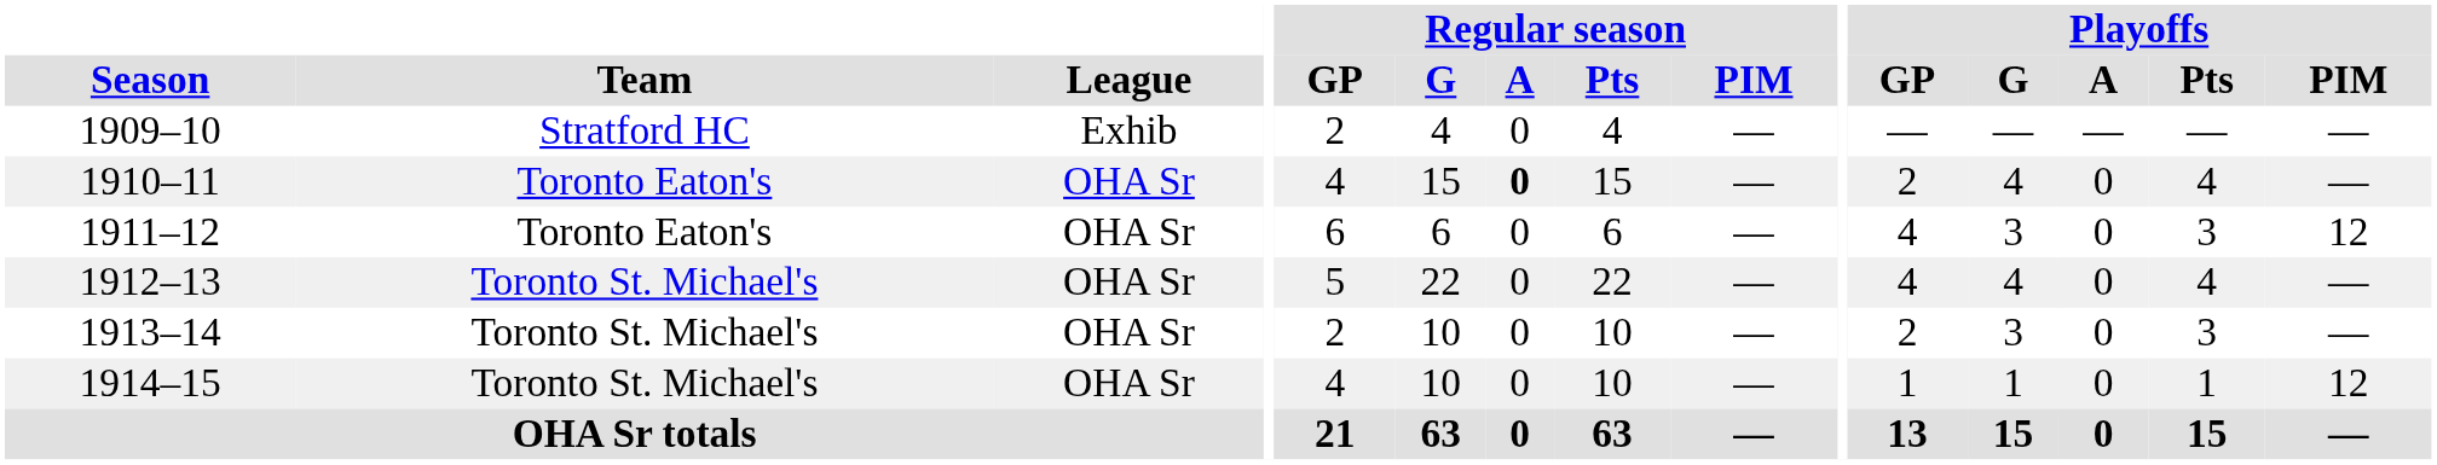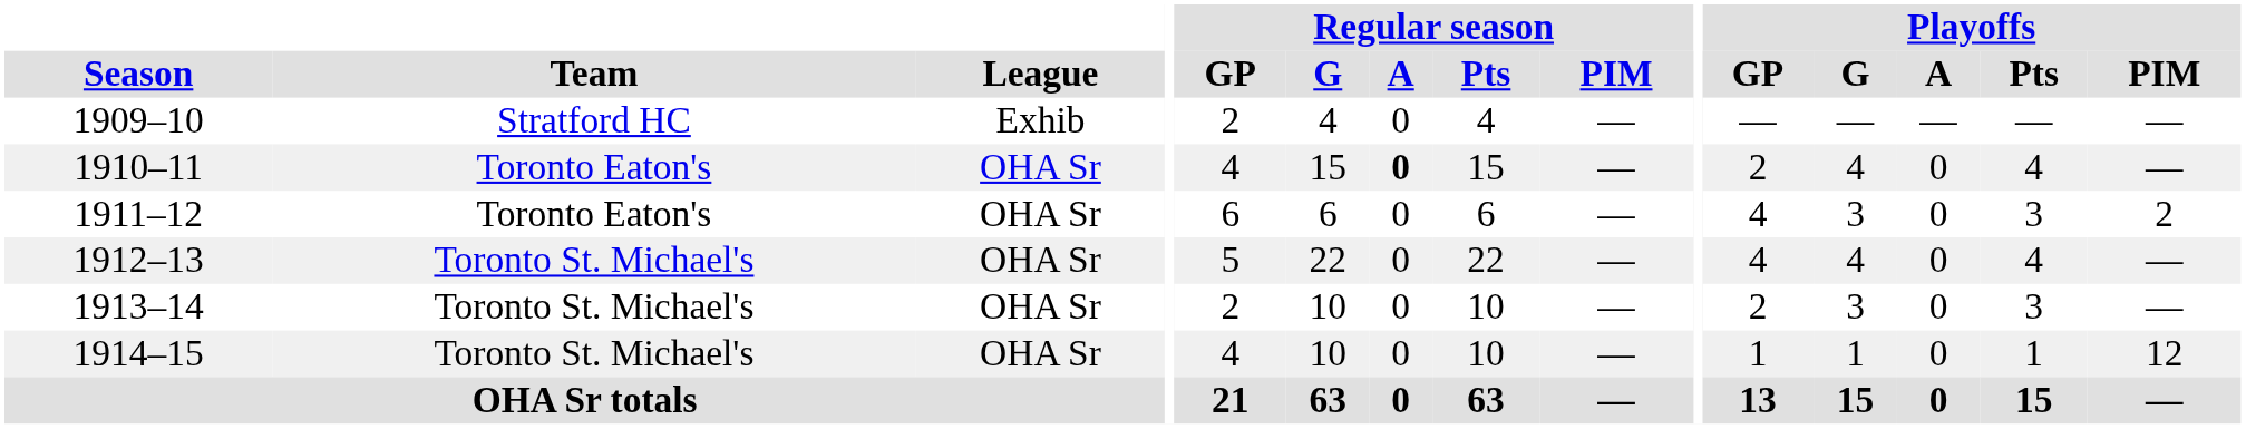1911–12 | Playoffs / PIM: 12 -> 2
